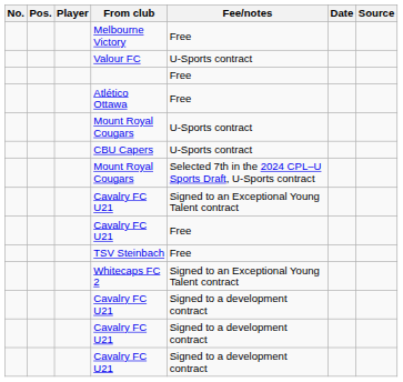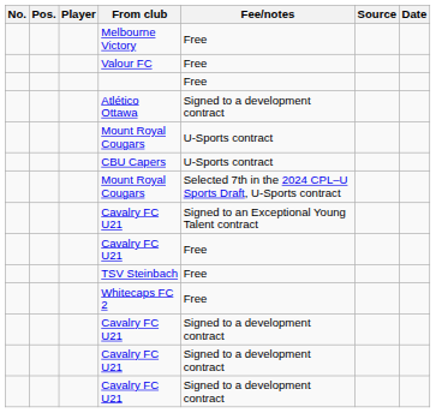columns swapped: Date <-> Source
Valour FC | Fee/notes: U-Sports contract -> Free
Atlético Ottawa | Fee/notes: Free -> Signed to a development contract
Whitecaps FC 2 | Fee/notes: Signed to an Exceptional Young Talent contract -> Free
